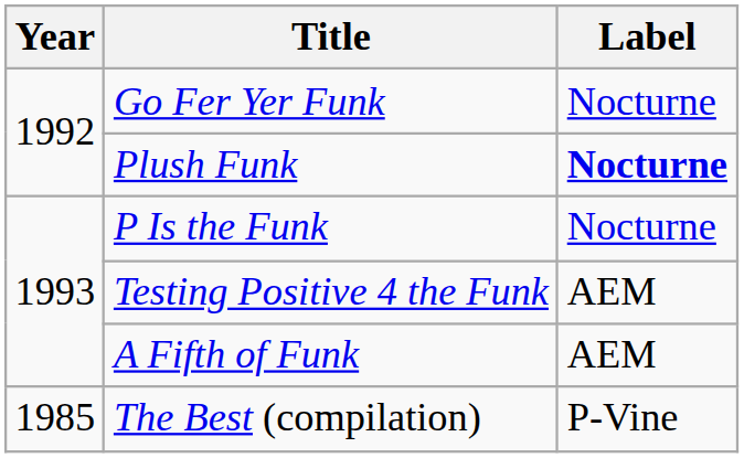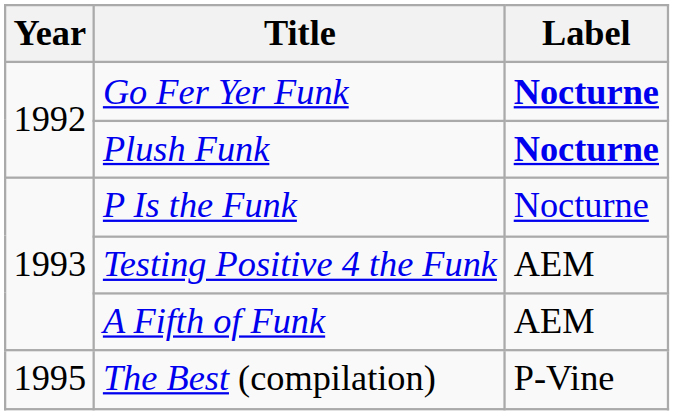Go Fer Yer Funk | Label: normal -> bold
The Best (compilation) | Year: 1985 -> 1995
